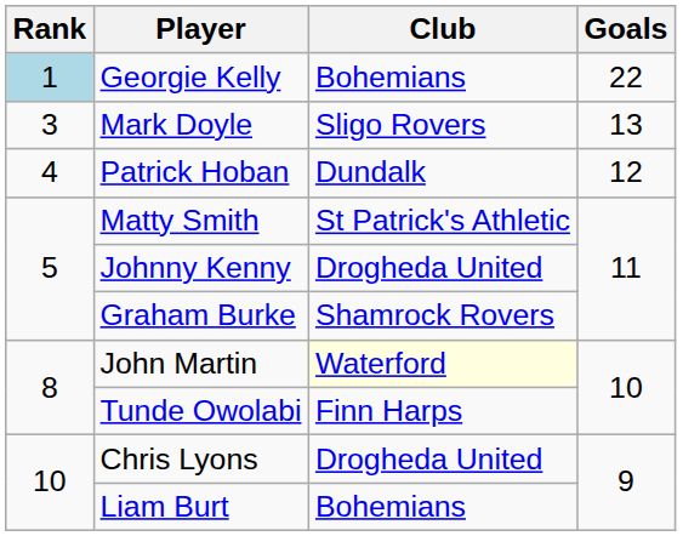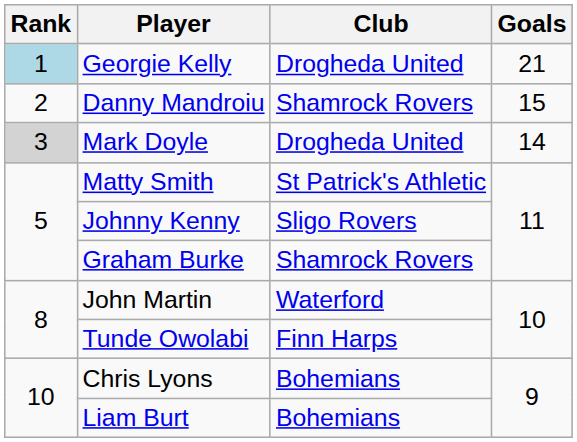Georgie Kelly | Club: Bohemians -> Drogheda United
Georgie Kelly | Goals: 22 -> 21
+ row: 2 | Danny Mandroiu | Shamrock Rovers | 15
Mark Doyle | Rank: no background -> lightgrey background
Mark Doyle | Club: Sligo Rovers -> Drogheda United
Mark Doyle | Goals: 13 -> 14
- row: 4 | Patrick Hoban | Dundalk | 12
Johnny Kenny | Club: Drogheda United -> Sligo Rovers
John Martin | Club: lightyellow background -> no background
Chris Lyons | Club: Drogheda United -> Bohemians
